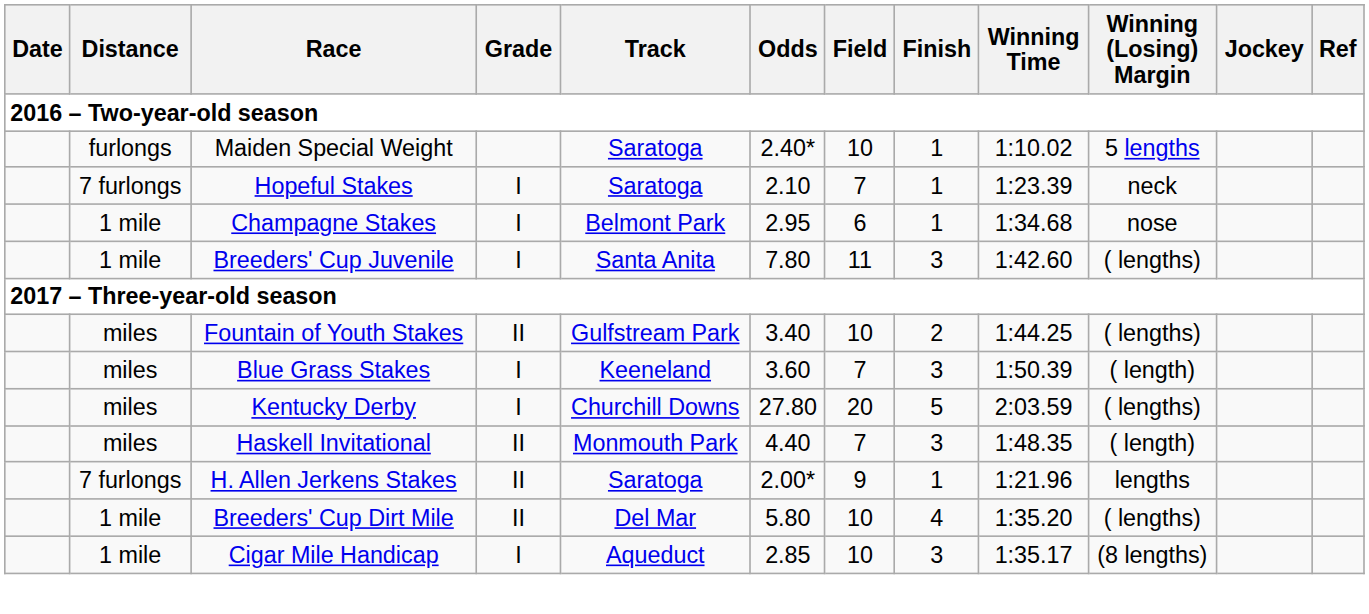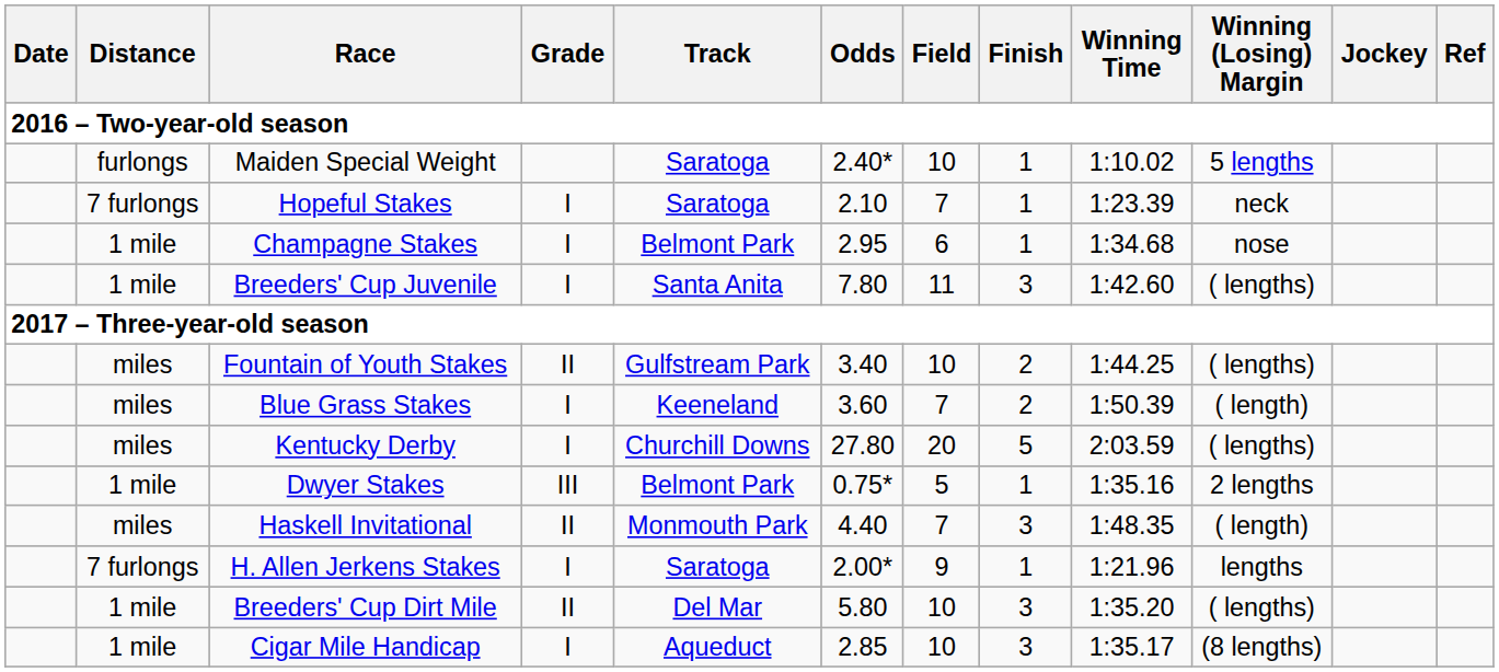Blue Grass Stakes | Finish: 3 -> 2
+ row: 1 mile | Dwyer Stakes | III | Belmont Park | 0.75* | 5 | 1 | 1:35.16 | 2 lengths
H. Allen Jerkens Stakes | Grade: II -> I
Breeders' Cup Dirt Mile | Finish: 4 -> 3
